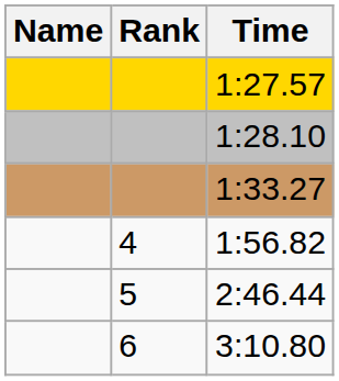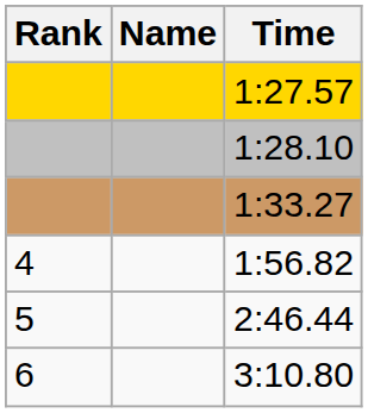columns swapped: Rank <-> Name
